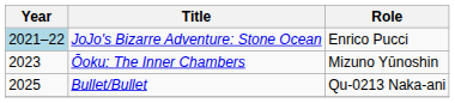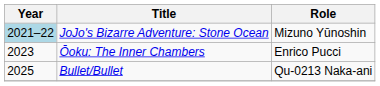JoJo's Bizarre Adventure: Stone Ocean | Role: Enrico Pucci -> Mizuno Yūnoshin
Ōoku: The Inner Chambers | Role: Mizuno Yūnoshin -> Enrico Pucci
